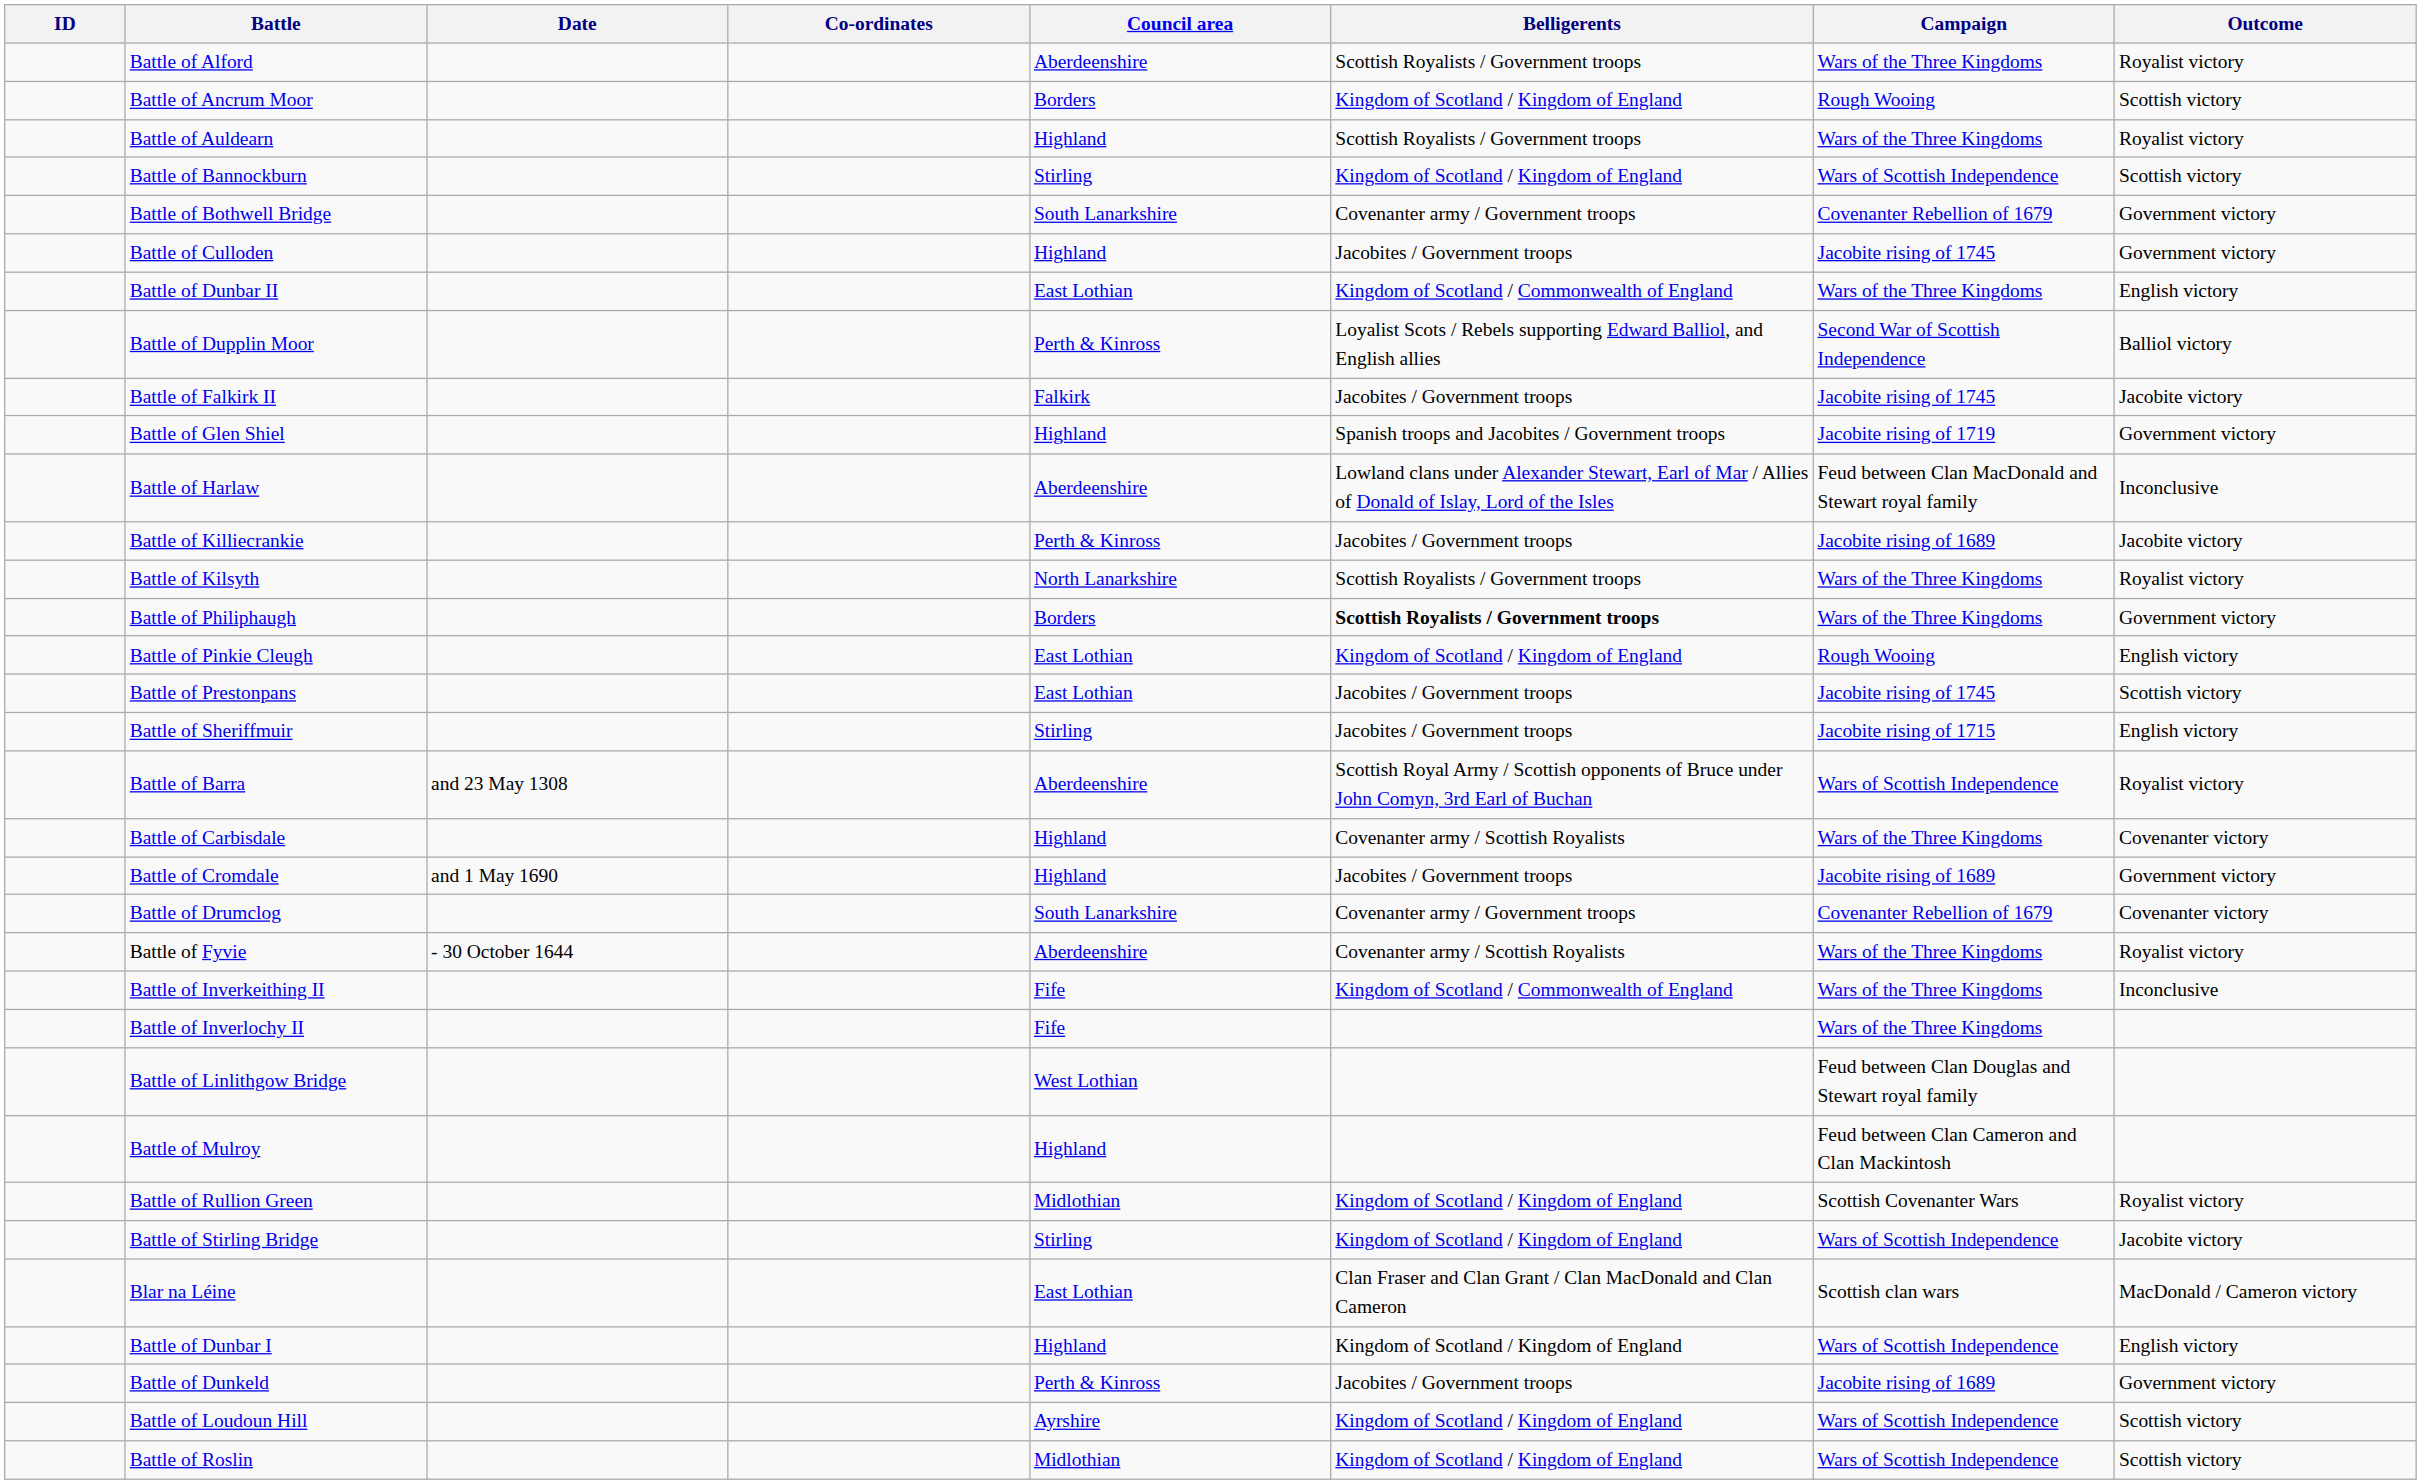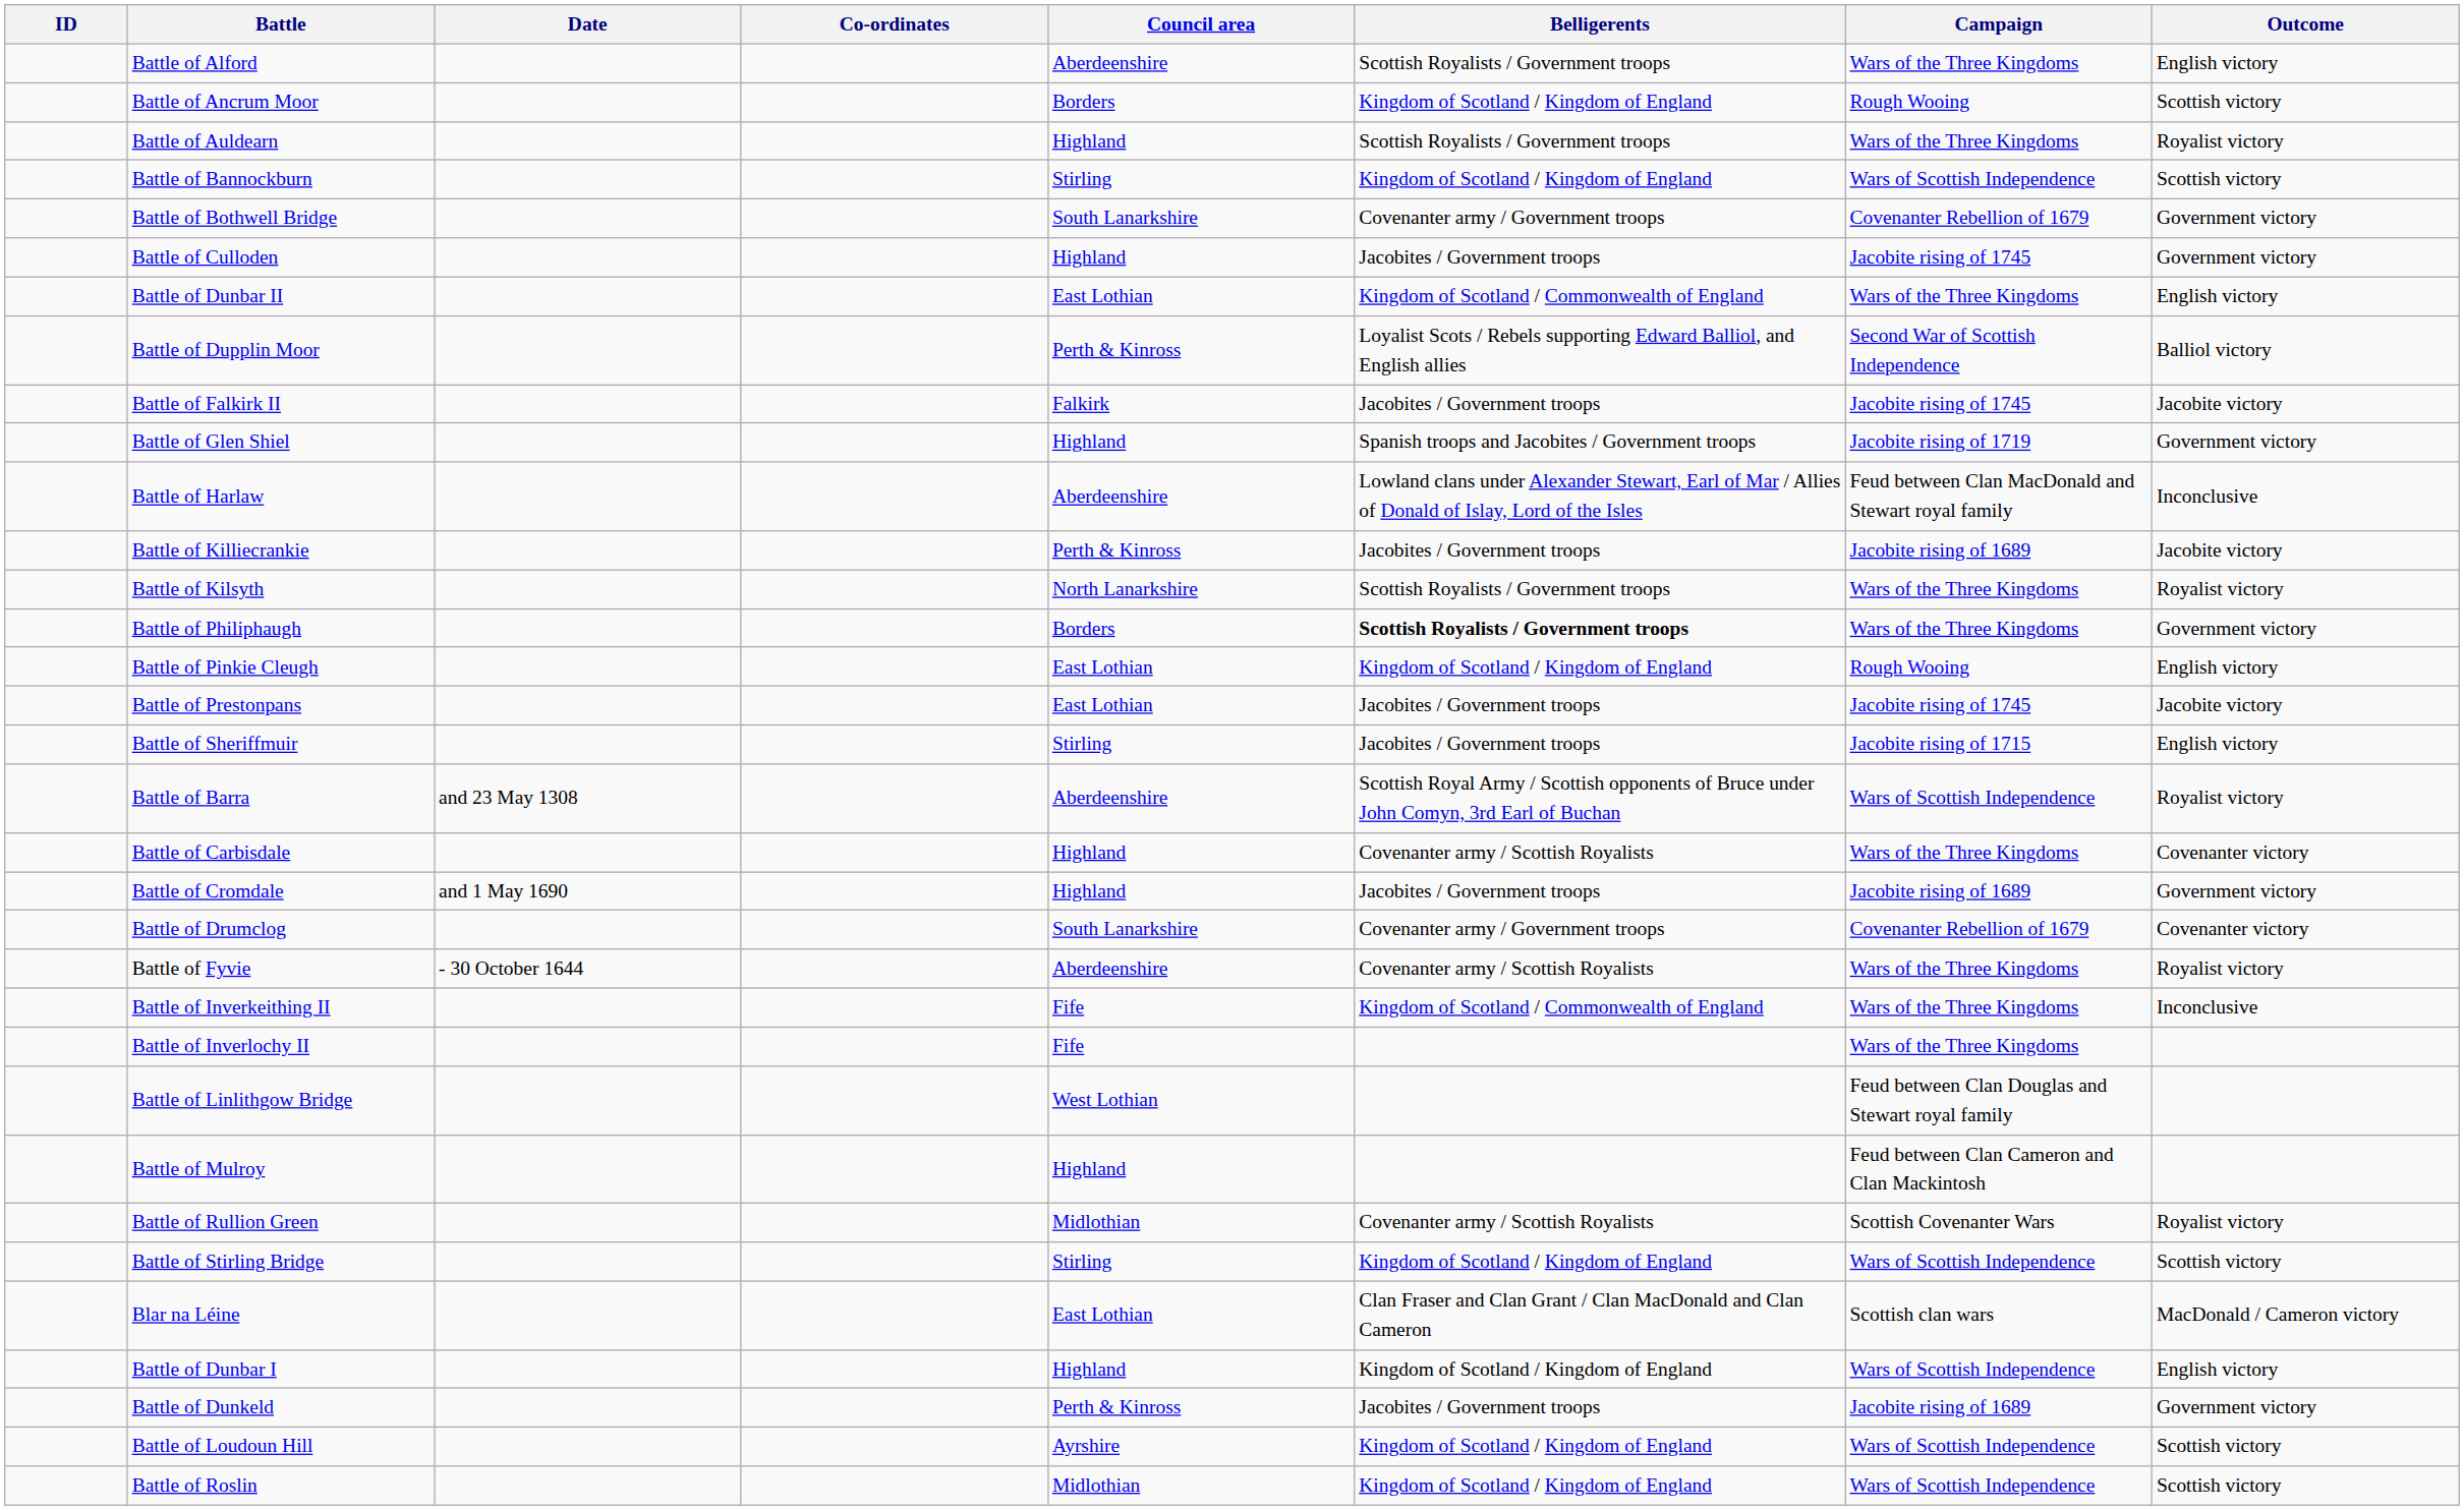Battle of Alford | Outcome: Royalist victory -> English victory
Battle of Prestonpans | Outcome: Scottish victory -> Jacobite victory
Battle of Rullion Green | Belligerents: Kingdom of Scotland / Kingdom of England -> Covenanter army / Scottish Royalists
Battle of Stirling Bridge | Outcome: Jacobite victory -> Scottish victory
